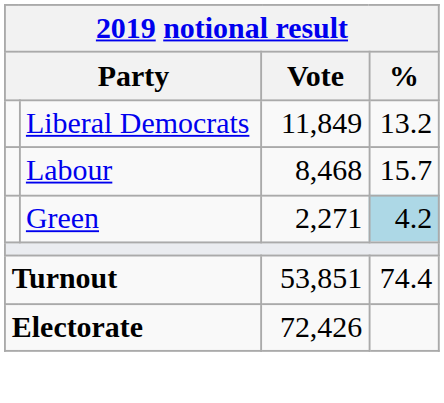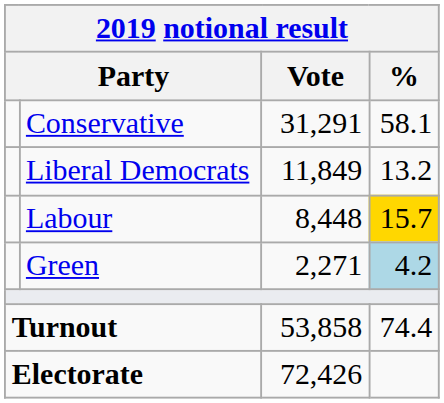+ row: Conservative | 31,291 | 58.1
Labour | Vote: 8,468 -> 8,448
Labour | %: no background -> gold background
Turnout | Vote: 53,851 -> 53,858
